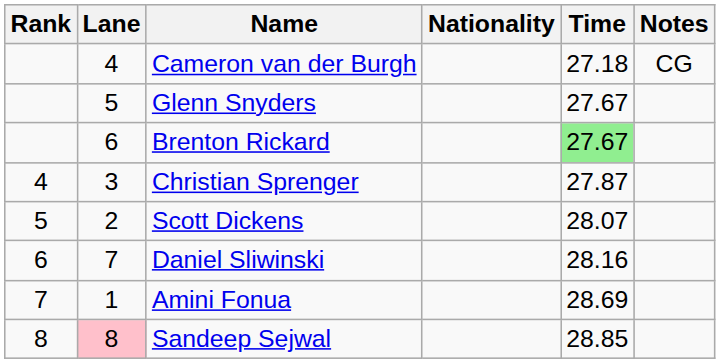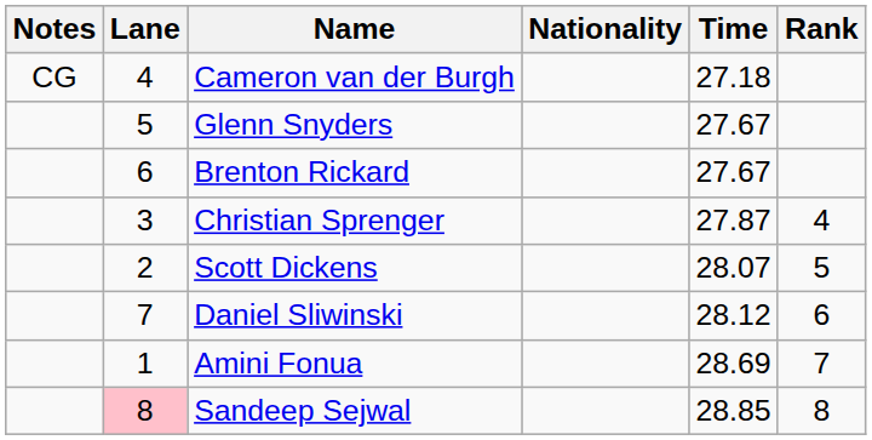columns swapped: Rank <-> Notes
Brenton Rickard | Time: lightgreen background -> no background
Daniel Sliwinski | Time: 28.16 -> 28.12
